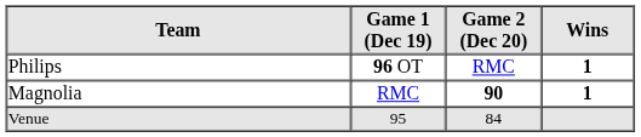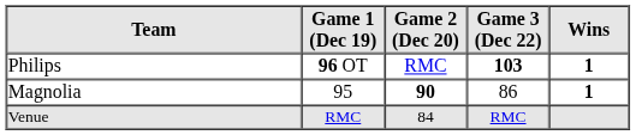+ column: Game 3 (Dec 22) | 103 | 86 | RMC
Magnolia | Game 1 (Dec 19): RMC -> 95
Venue | Game 1 (Dec 19): 95 -> RMC
